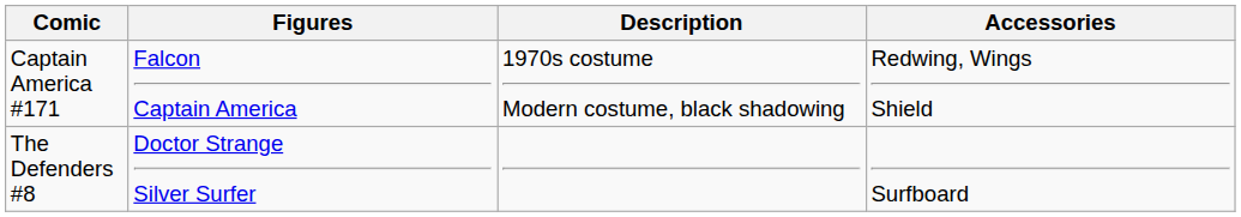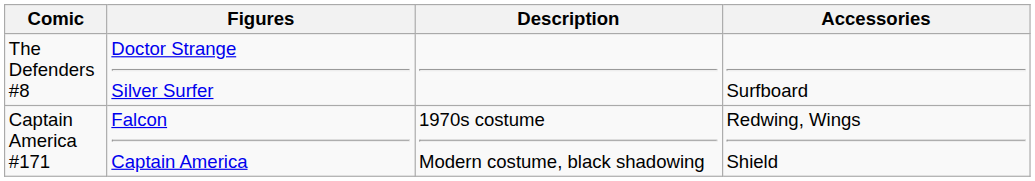rows swapped: Captain America #171 <-> The Defenders #8
